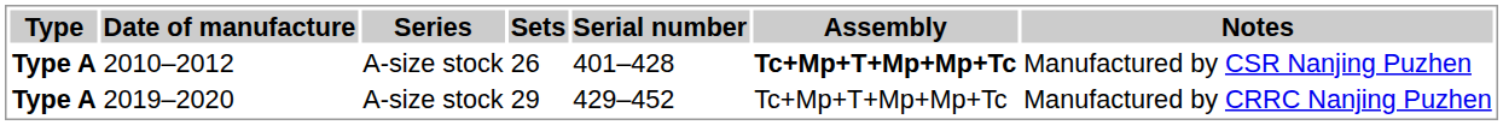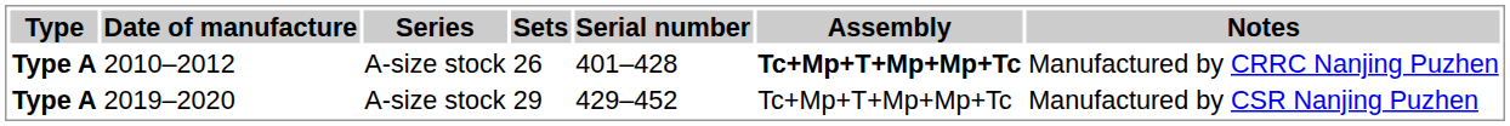2010–2012 | Notes: Manufactured by CSR Nanjing Puzhen -> Manufactured by CRRC Nanjing Puzhen
2019–2020 | Notes: Manufactured by CRRC Nanjing Puzhen -> Manufactured by CSR Nanjing Puzhen
